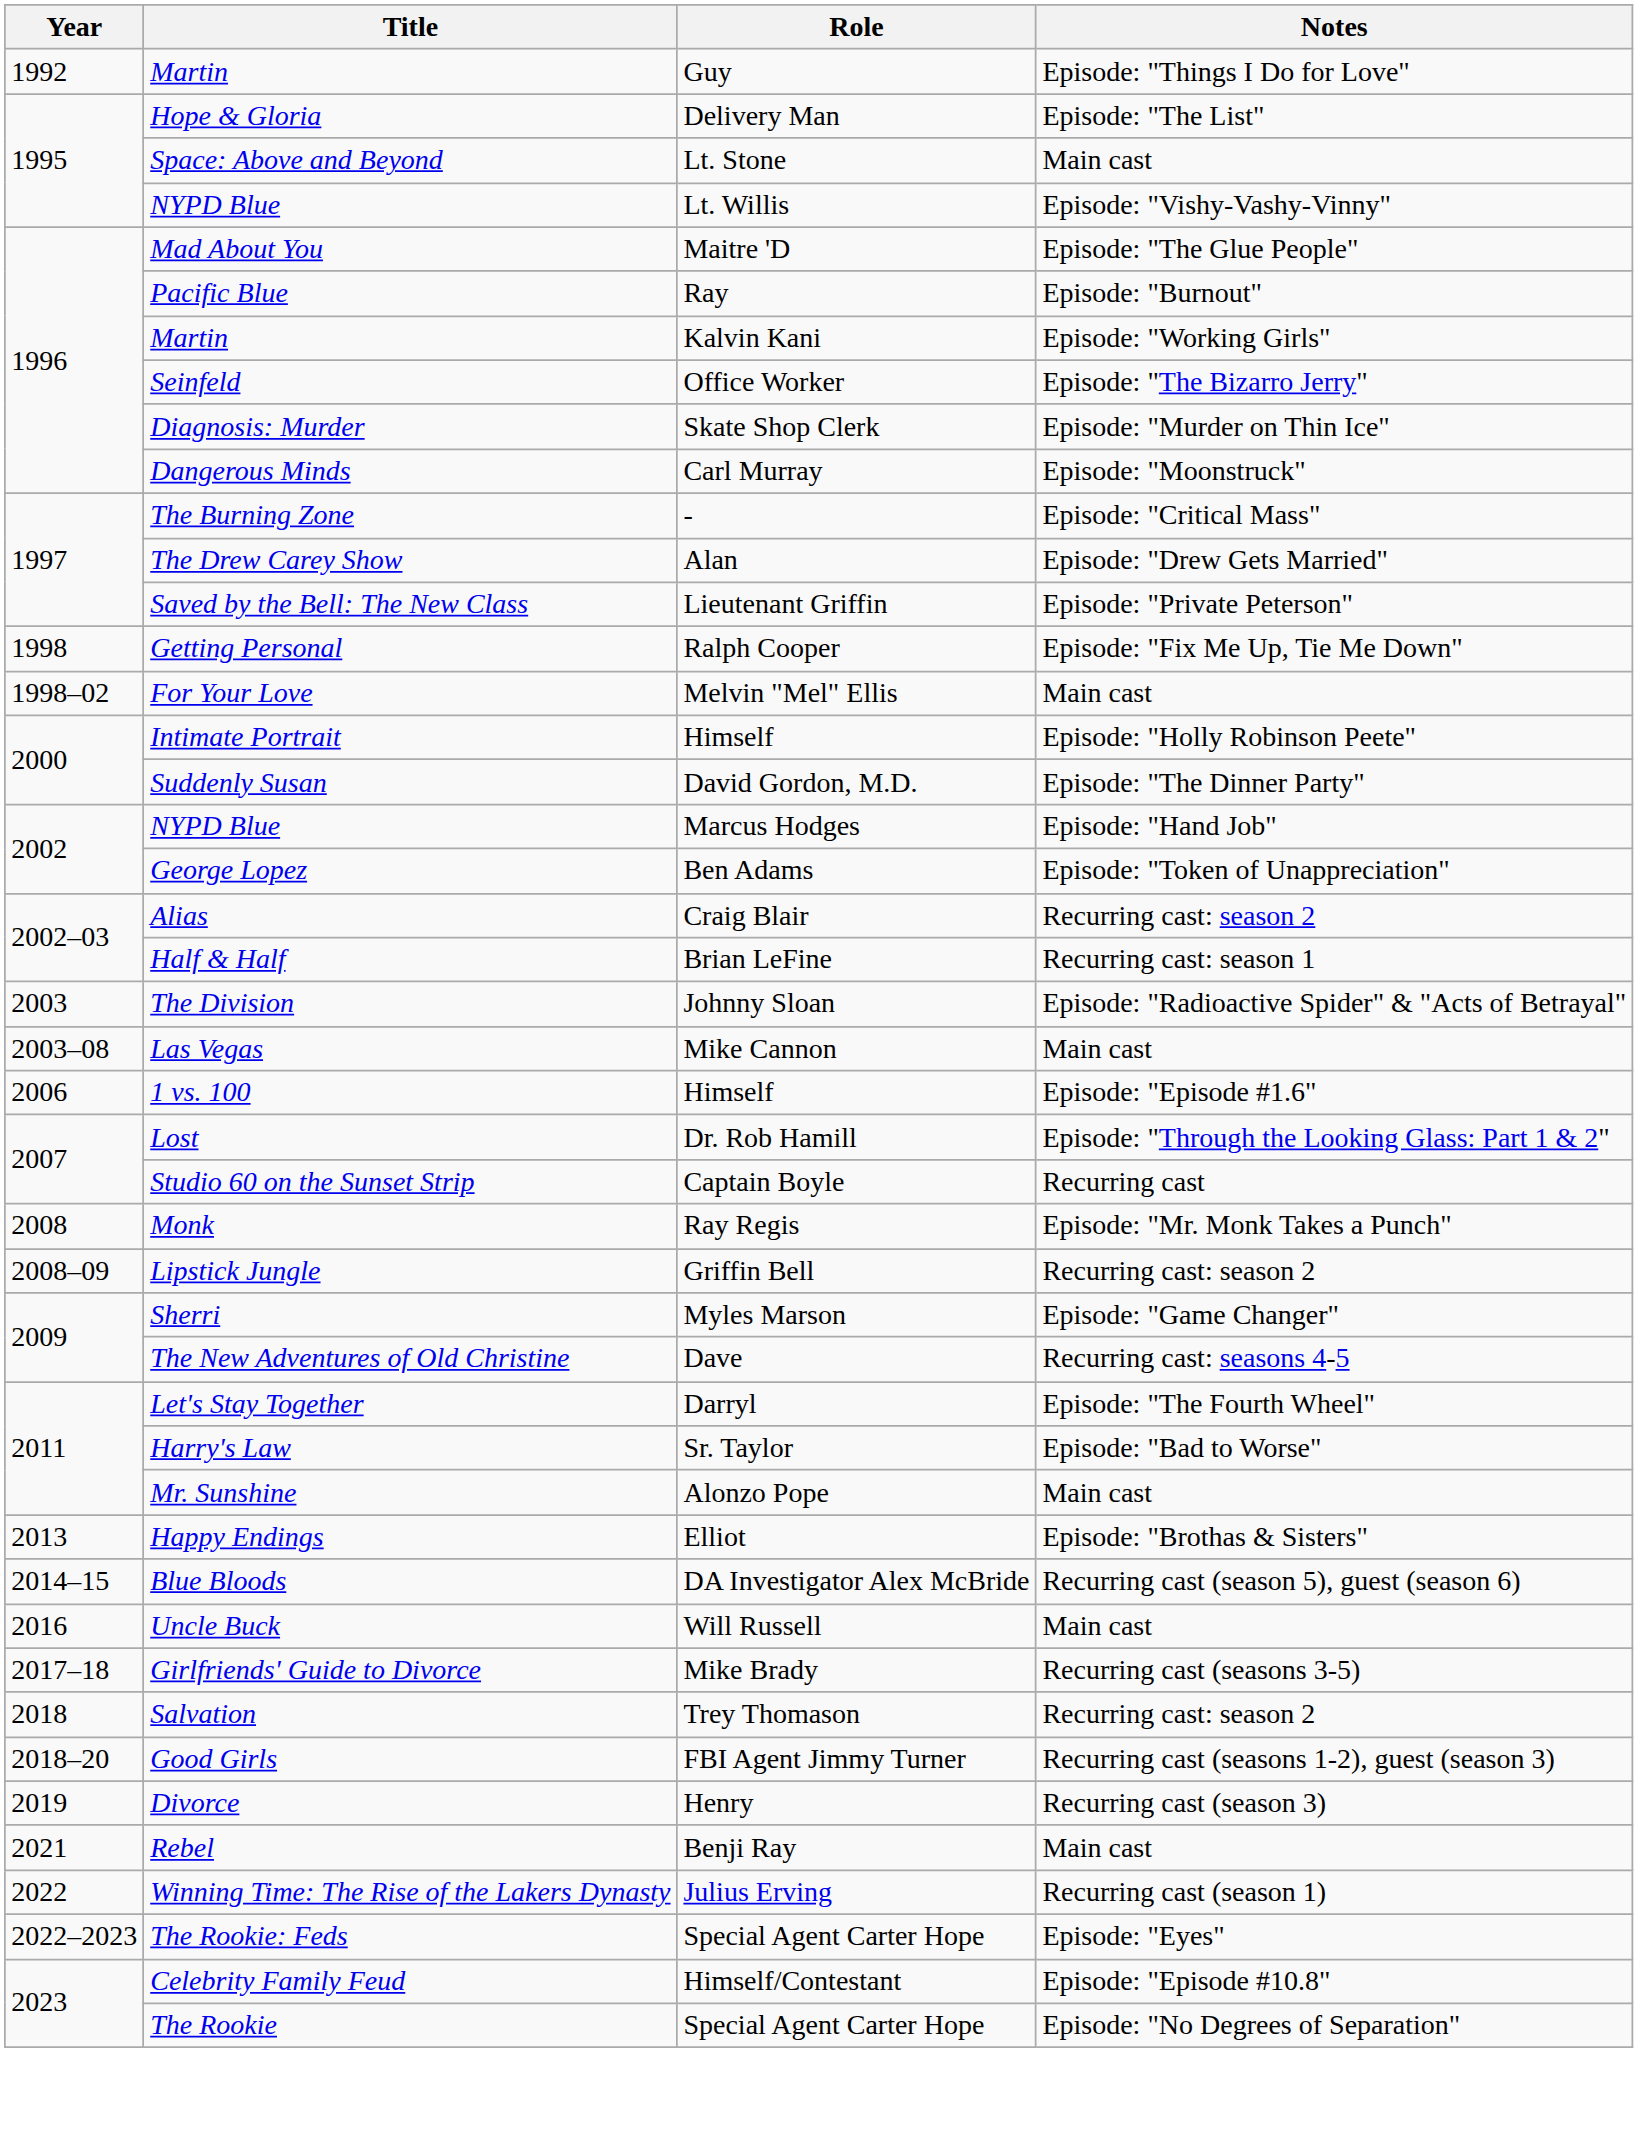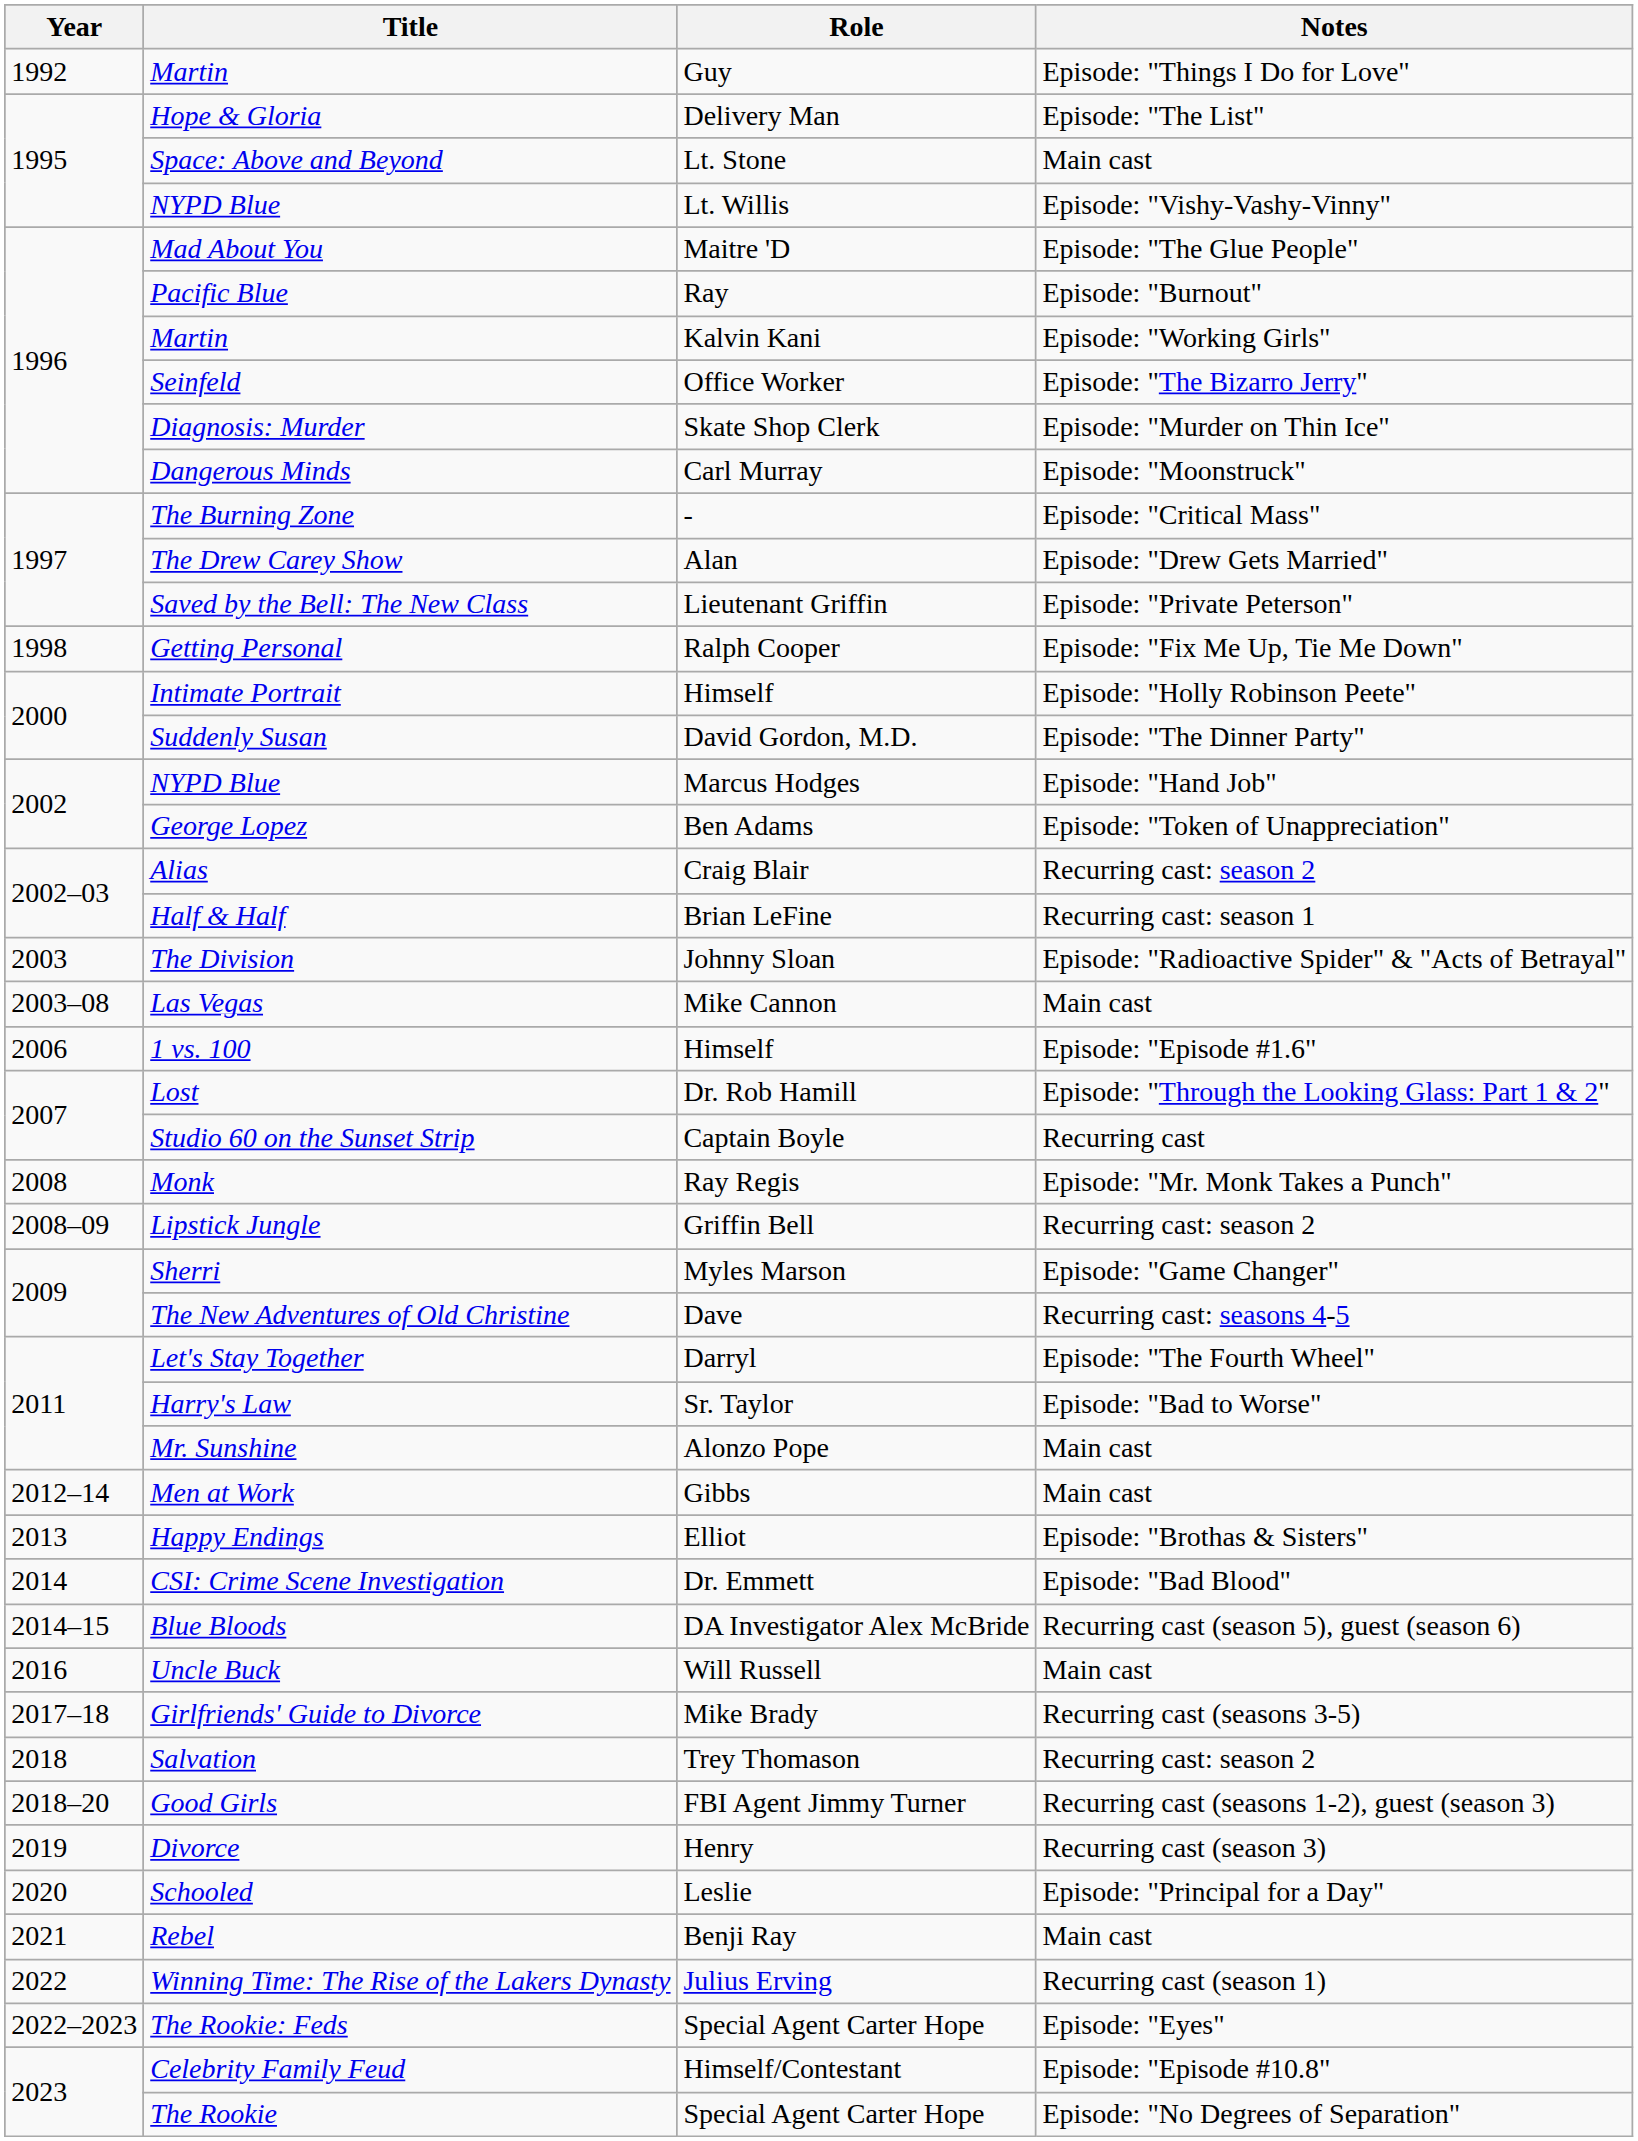- row: 1998–02 | For Your Love | Melvin "Mel" Ellis | Main cast
+ row: 2012–14 | Men at Work | Gibbs | Main cast
+ row: 2014 | CSI: Crime Scene Investigation | Dr. Emmett | Episode: "Bad Blood"
+ row: 2020 | Schooled | Leslie | Episode: "Principal for a Day"
